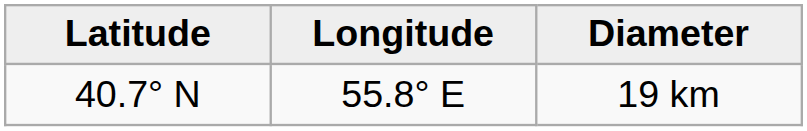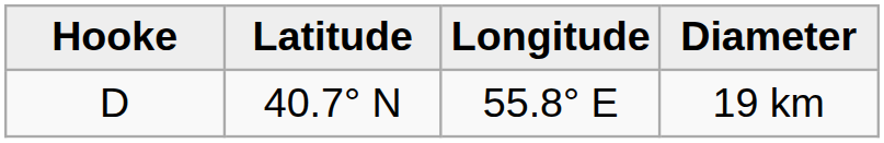+ column: Hooke | D
